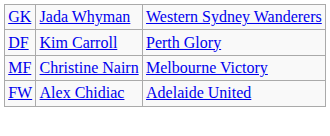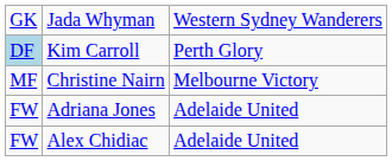Kim Carroll | column 1: no background -> lightblue background
+ row: FW | Adriana Jones | Adelaide United
